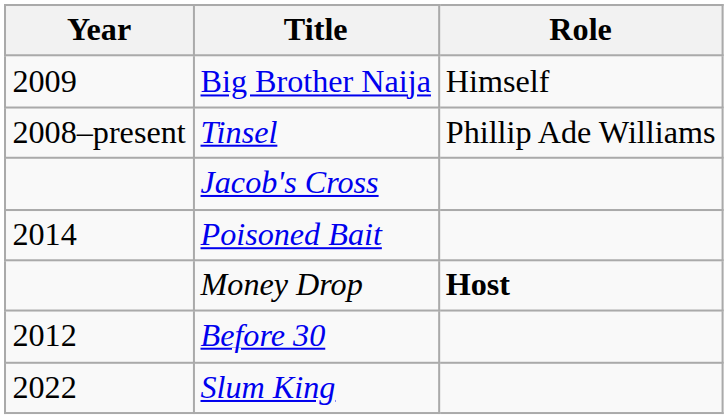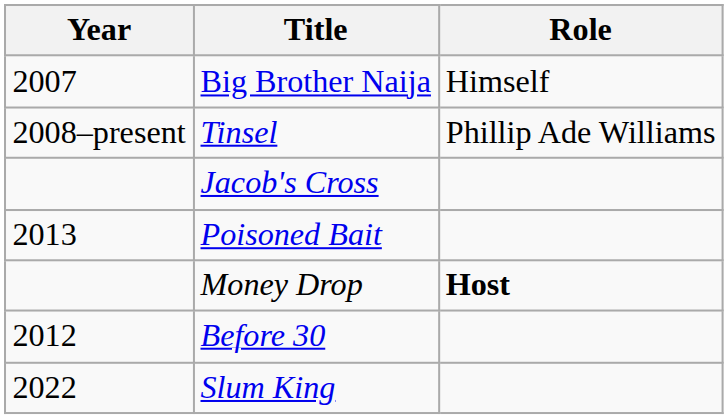Big Brother Naija | Year: 2009 -> 2007
Poisoned Bait | Year: 2014 -> 2013
